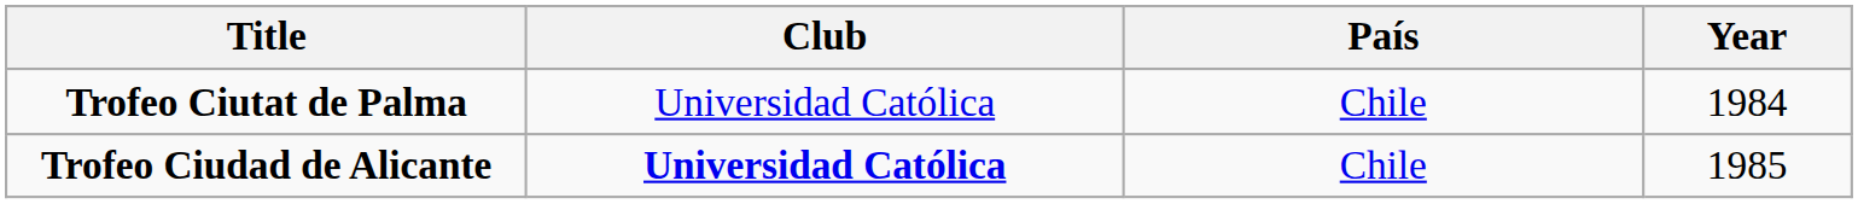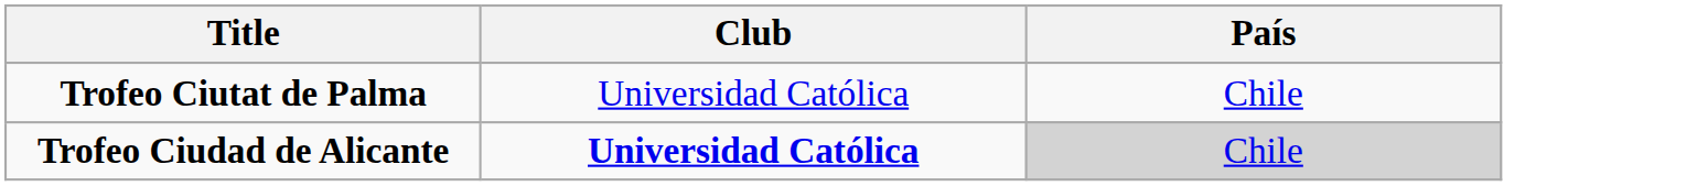- column: Year | 1984 | 1985
Trofeo Ciudad de Alicante | País: no background -> lightgrey background
